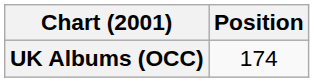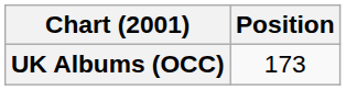UK Albums (OCC) | Position: 174 -> 173
